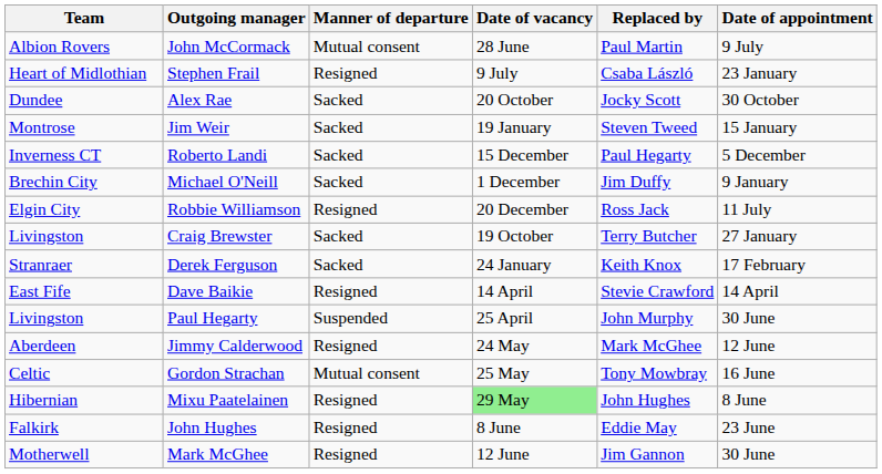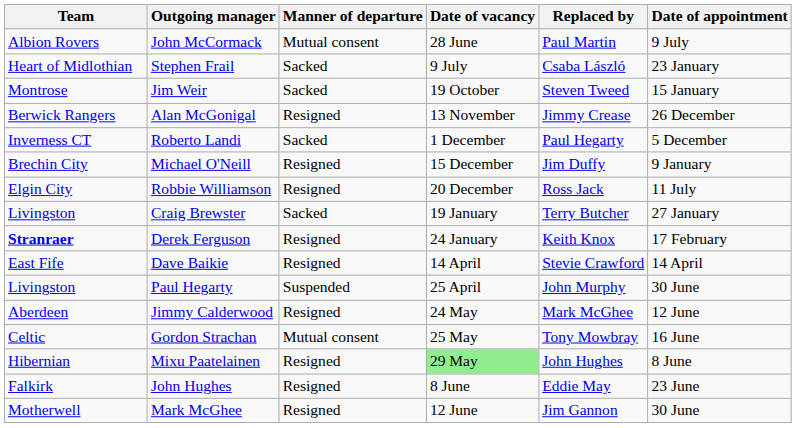Stephen Frail | Manner of departure: Resigned -> Sacked
- row: Dundee | Alex Rae | Sacked | 20 October | Jocky Scott | 30 October
Jim Weir | Date of vacancy: 19 January -> 19 October
+ row: Berwick Rangers | Alan McGonigal | Resigned | 13 November | Jimmy Crease | 26 December
Roberto Landi | Date of vacancy: 15 December -> 1 December
Michael O'Neill | Manner of departure: Sacked -> Resigned
Michael O'Neill | Date of vacancy: 1 December -> 15 December
Craig Brewster | Date of vacancy: 19 October -> 19 January
Derek Ferguson | Team: normal -> bold
Derek Ferguson | Manner of departure: Sacked -> Resigned
